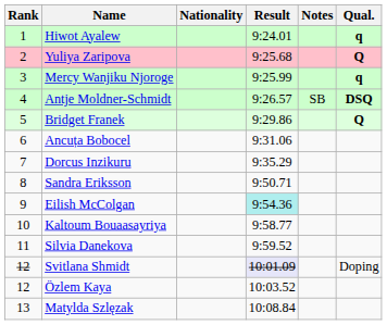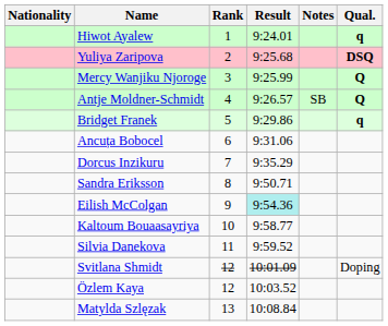columns swapped: Rank <-> Nationality
Yuliya Zaripova | Qual.: Q -> DSQ
Mercy Wanjiku Njoroge | Qual.: q -> Q
Antje Moldner-Schmidt | Qual.: DSQ -> Q
Bridget Franek | Qual.: Q -> q
Svitlana Shmidt | Result: lavender background -> no background
